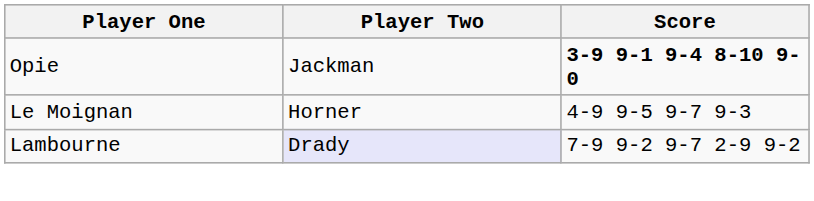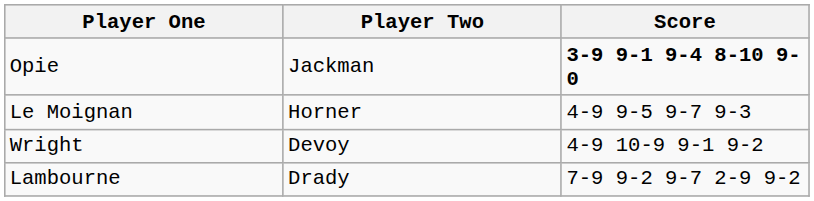+ row: Wright | Devoy | 4-9 10-9 9-1 9-2
Lambourne | Player Two: lavender background -> no background
